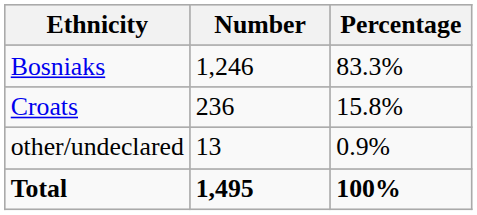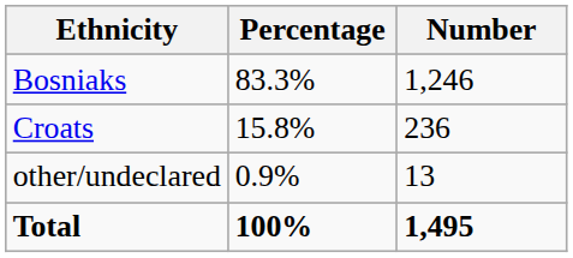columns swapped: Number <-> Percentage
